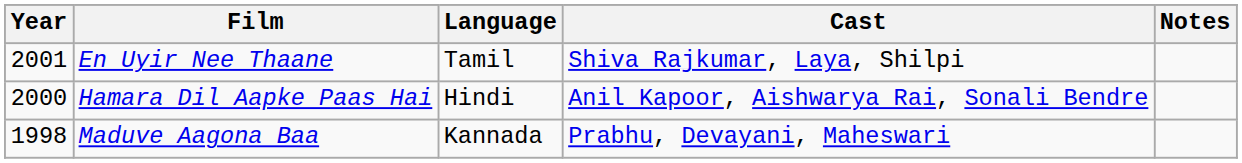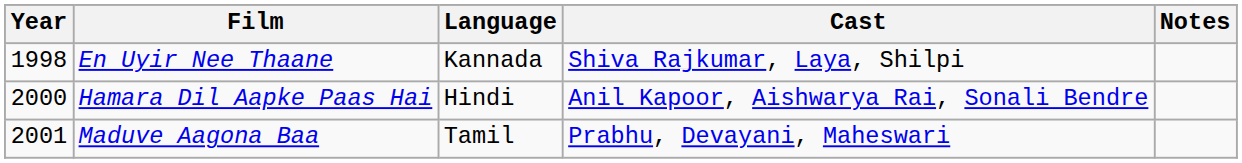En Uyir Nee Thaane | Year: 2001 -> 1998
En Uyir Nee Thaane | Language: Tamil -> Kannada
Maduve Aagona Baa | Year: 1998 -> 2001
Maduve Aagona Baa | Language: Kannada -> Tamil
